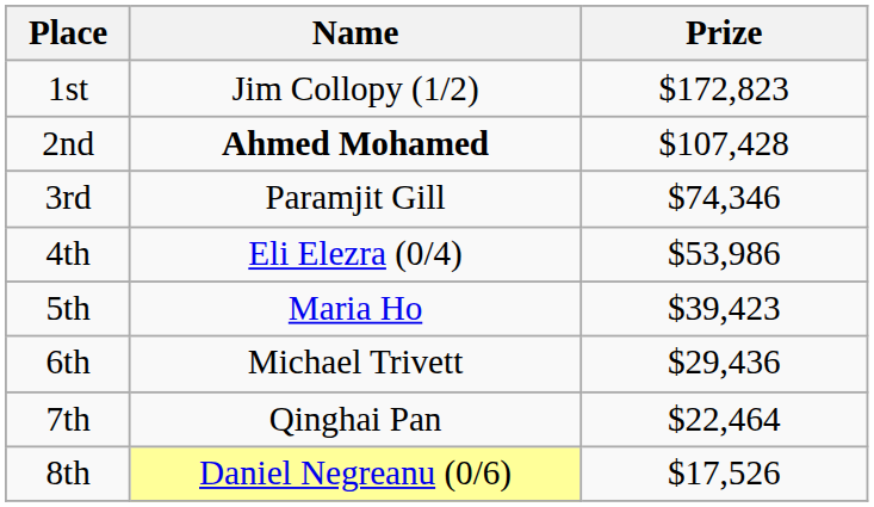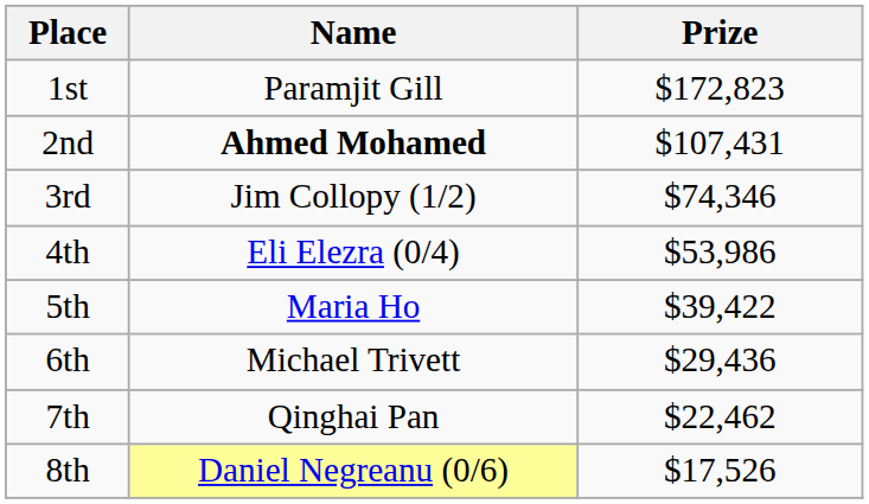1st | Name: Jim Collopy (1/2) -> Paramjit Gill
2nd | Prize: $107,428 -> $107,431
3rd | Name: Paramjit Gill -> Jim Collopy (1/2)
5th | Prize: $39,423 -> $39,422
7th | Prize: $22,464 -> $22,462
